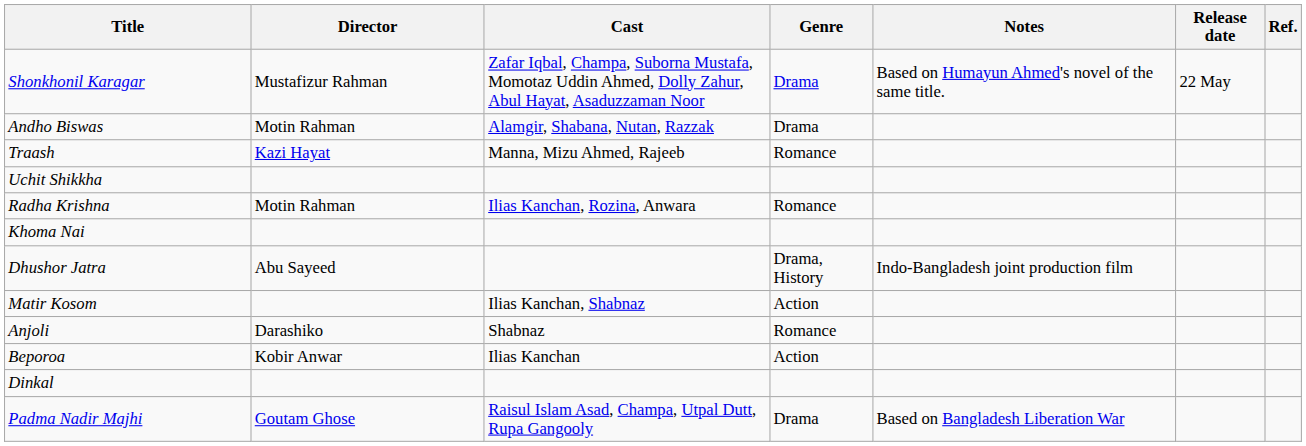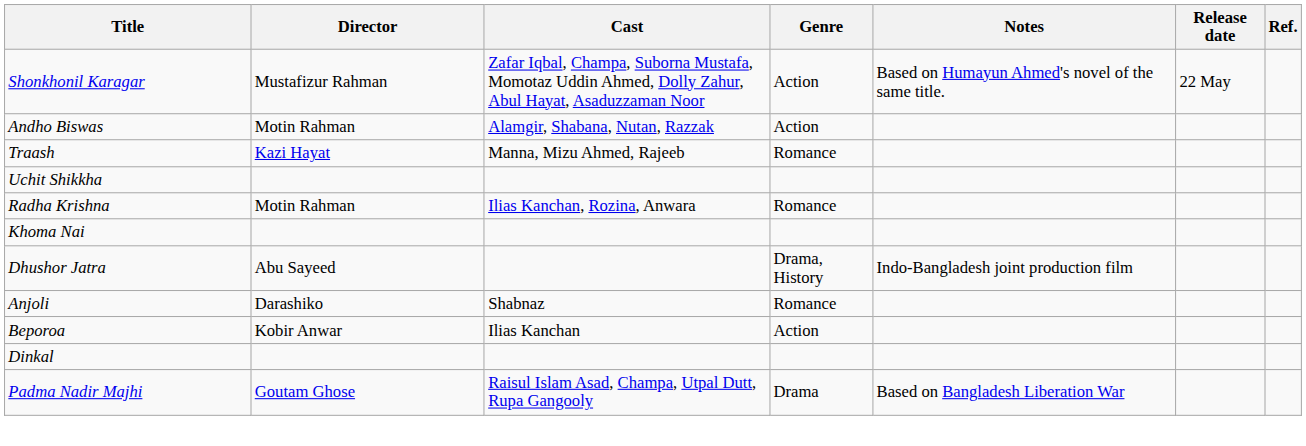Shonkhonil Karagar | Genre: Drama -> Action
Andho Biswas | Genre: Drama -> Action
- row: Matir Kosom | Ilias Kanchan, Shabnaz | Action
